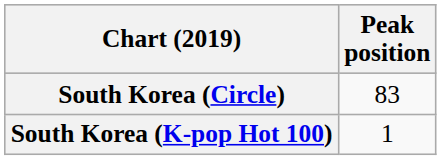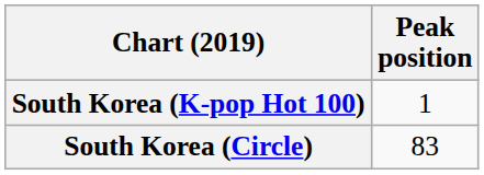rows swapped: South Korea (Circle) <-> South Korea (K-pop Hot 100)
